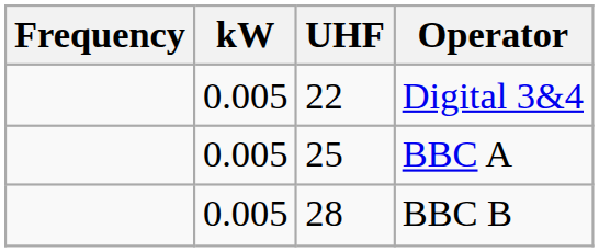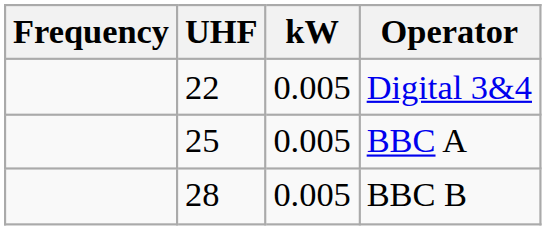columns swapped: UHF <-> kW
